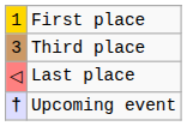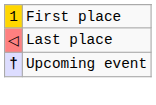- row: 3 | Third place
